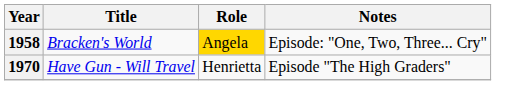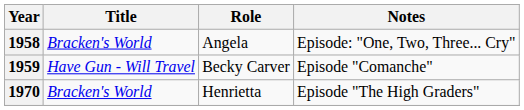1958 | Role: gold background -> no background
+ row: 1959 | Have Gun - Will Travel | Becky Carver | Episode "Comanche"
1970 | Title: Have Gun - Will Travel -> Bracken's World
